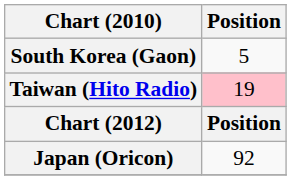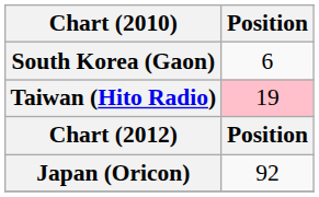South Korea (Gaon) | Position: 5 -> 6
